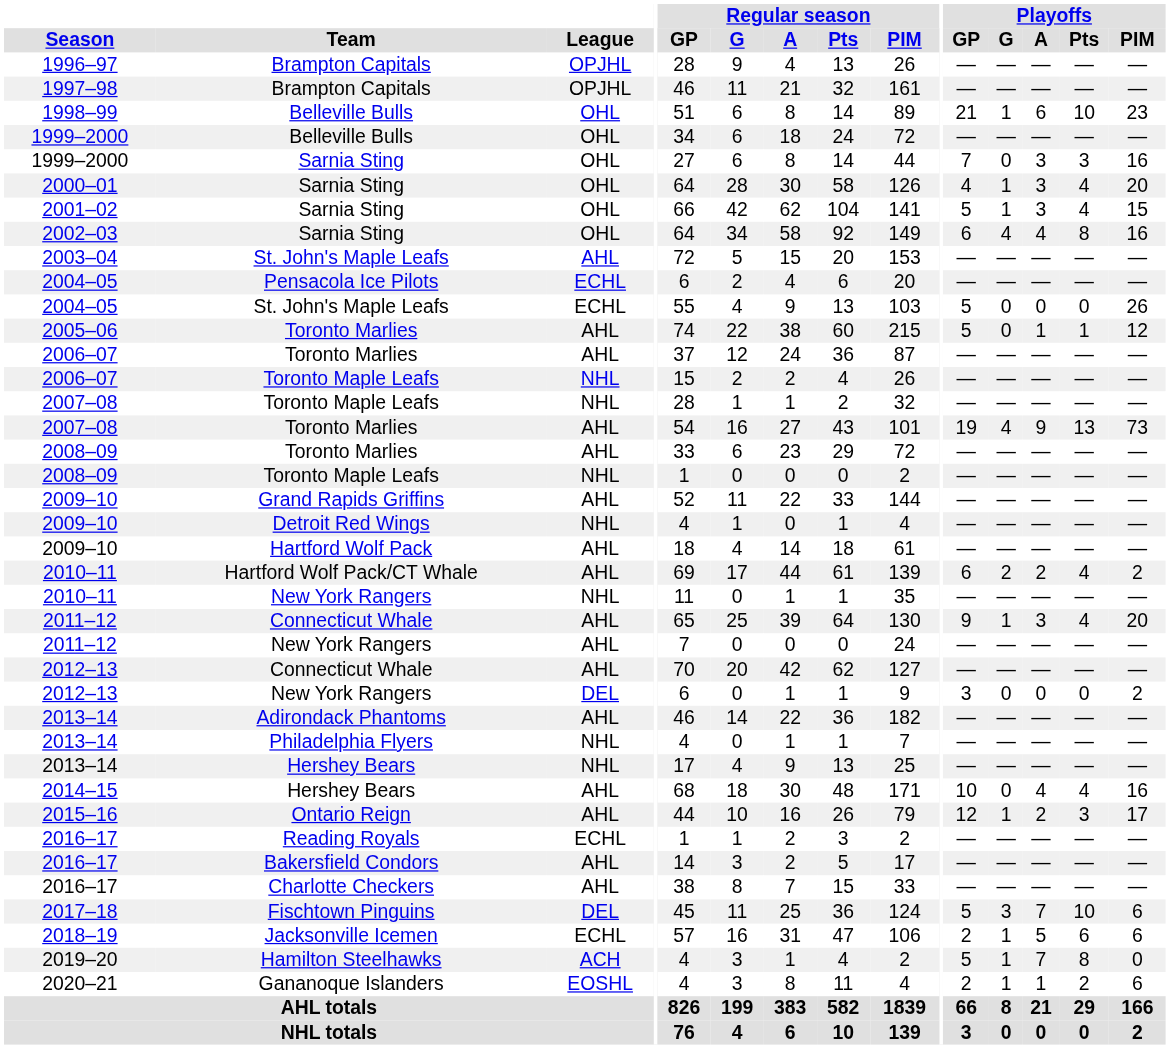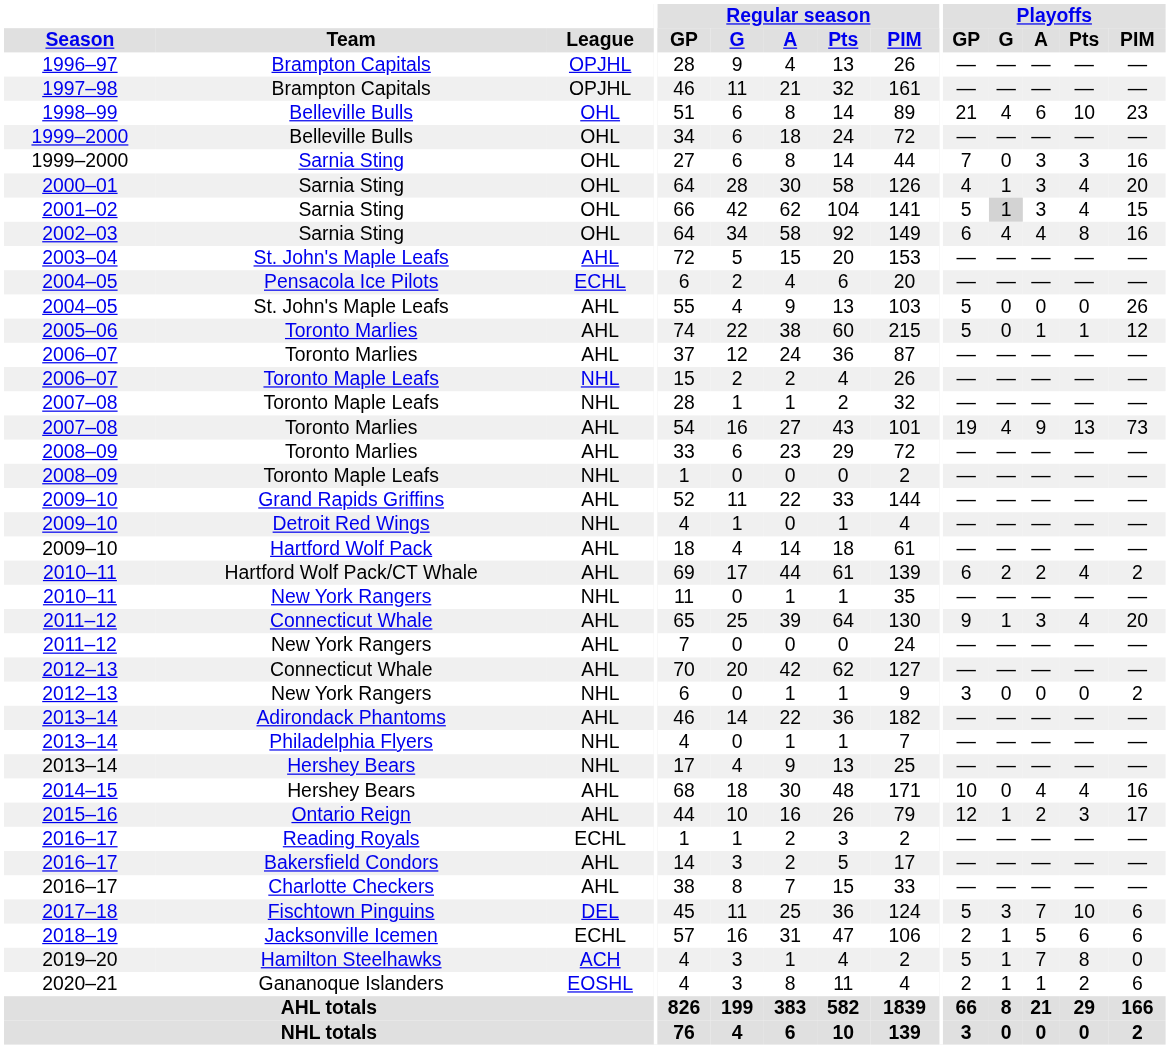1998–99 | Playoffs / G: 1 -> 4
2001–02 | Playoffs / G: no background -> lightgrey background
2004–05 / St. John's Maple Leafs | League: ECHL -> AHL
2012–13 / New York Rangers | League: DEL -> NHL
